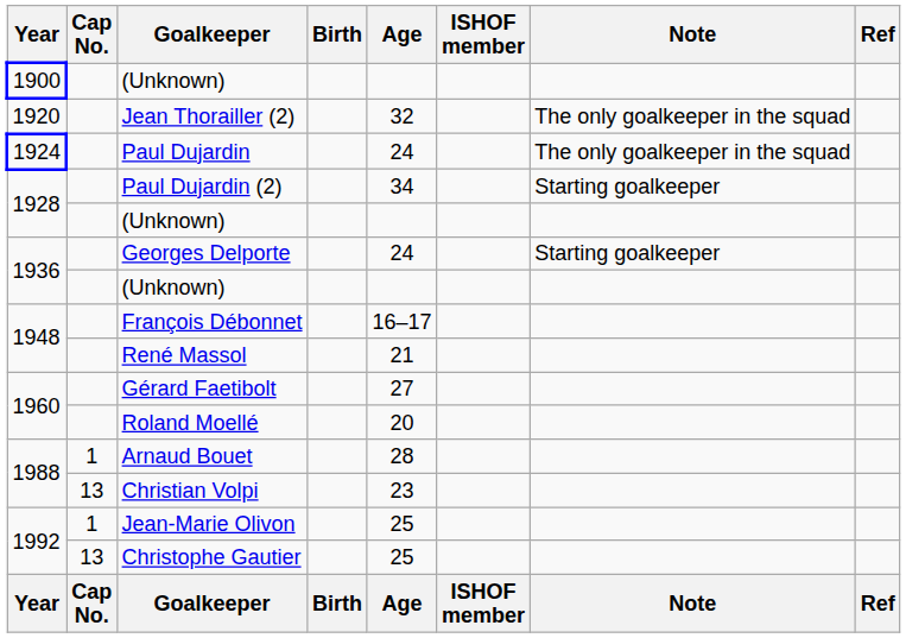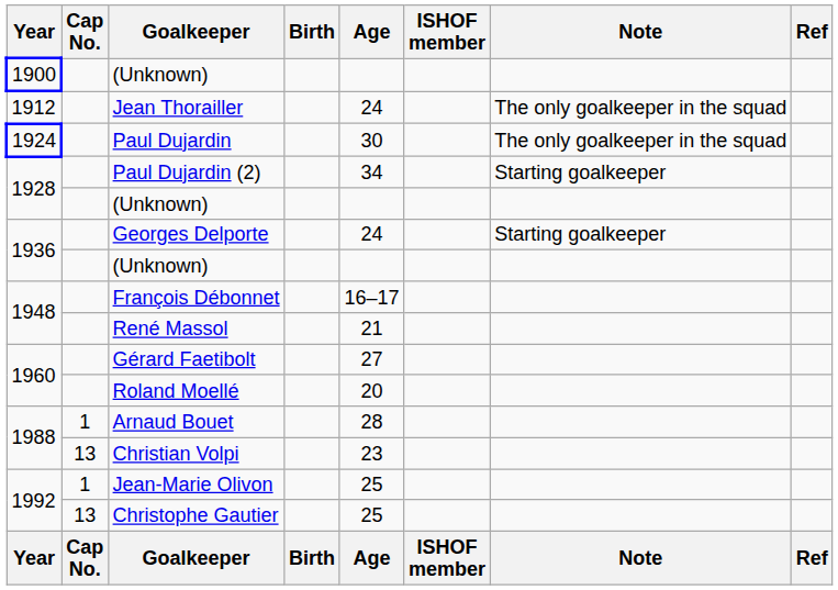+ row: 1912 | Jean Thorailler | 24 | The only goalkeeper in the squad
- row: 1920 | Jean Thorailler (2) | 32 | The only goalkeeper in the squad
Paul Dujardin | Age: 24 -> 30
